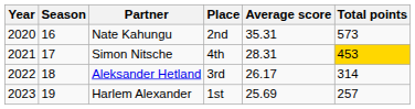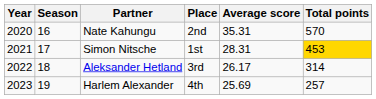Nate Kahungu | Total points: 573 -> 570
Simon Nitsche | Place: 4th -> 1st
Harlem Alexander | Place: 1st -> 4th
